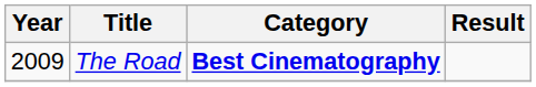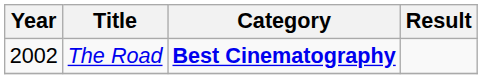The Road | Year: 2009 -> 2002
